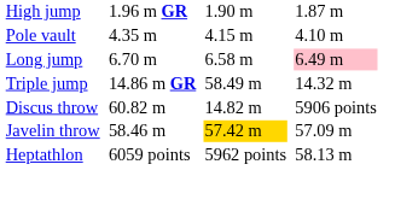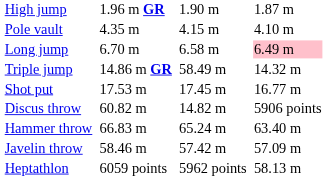+ row: Shot put | 17.53 m | 17.45 m | 16.77 m
+ row: Hammer throw | 66.83 m | 65.24 m | 63.40 m
Javelin throw | column 5: gold background -> no background
